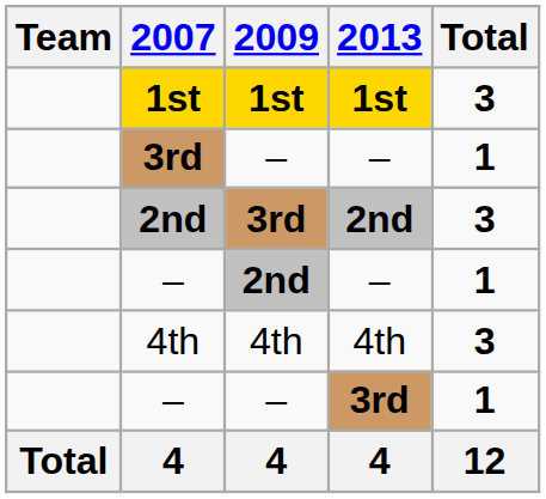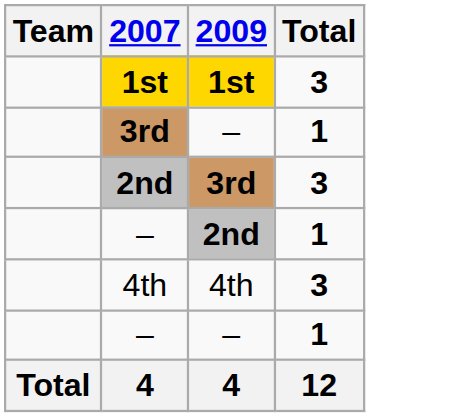- column: 2013 | 1st | – | 2nd | – | 4th | 3rd | 4
